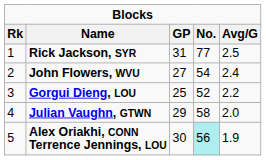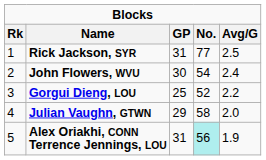John Flowers, WVU | GP: 27 -> 30
Alex Oriakhi, CONN Terrence Jennings, LOU | GP: 30 -> 31
